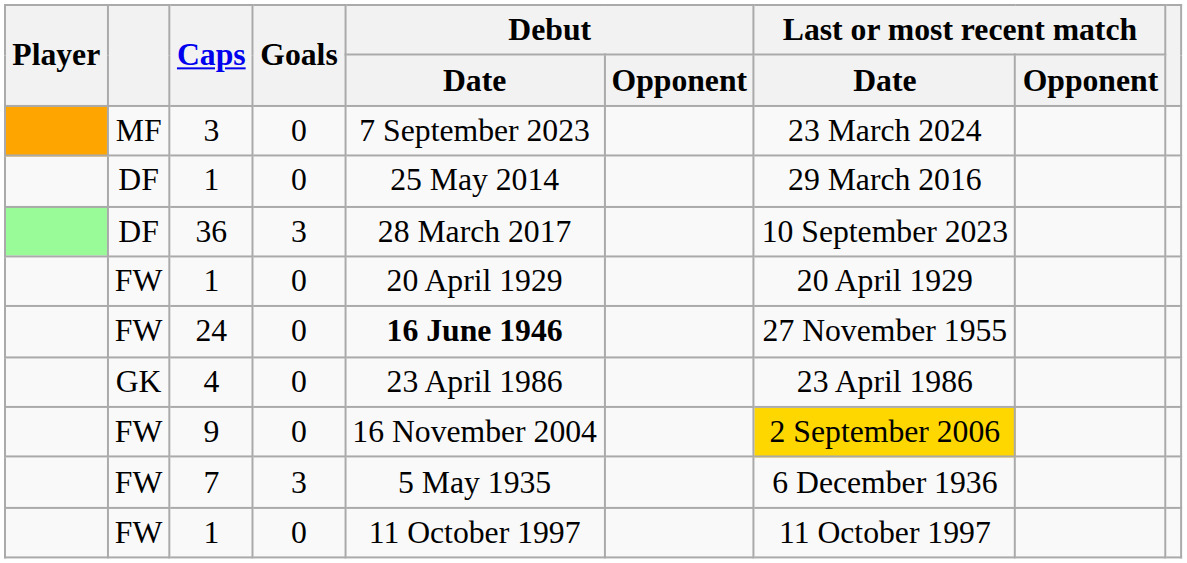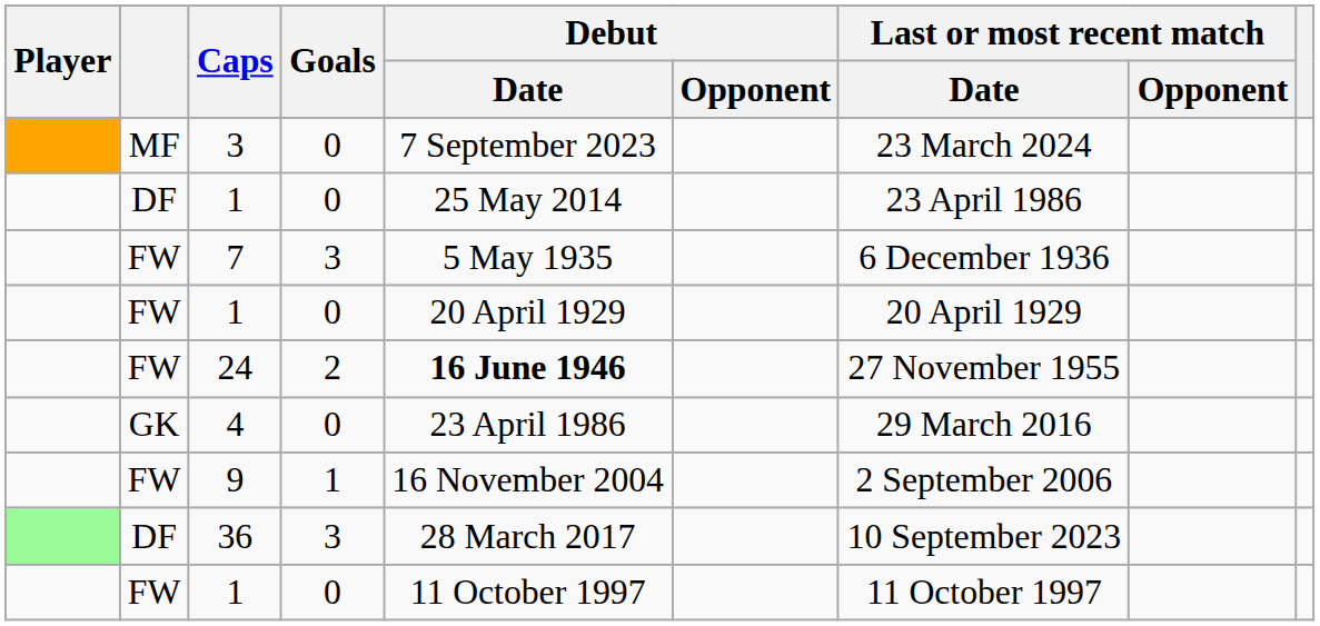DF / 1 | Last or most recent match / Date: 29 March 2016 -> 23 April 1986
rows swapped: 36 <-> 7
24 | Goals: 0 -> 2
4 | Last or most recent match / Date: 23 April 1986 -> 29 March 2016
9 | Goals: 0 -> 1
9 | Last or most recent match / Date: gold background -> no background
